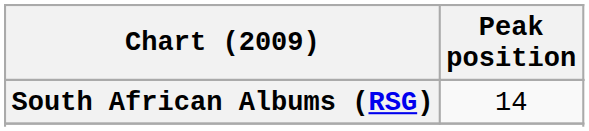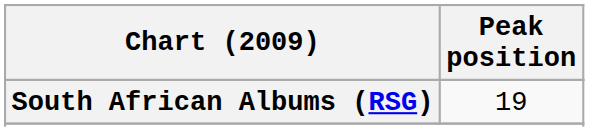South African Albums (RSG) | Peak position: 14 -> 19
